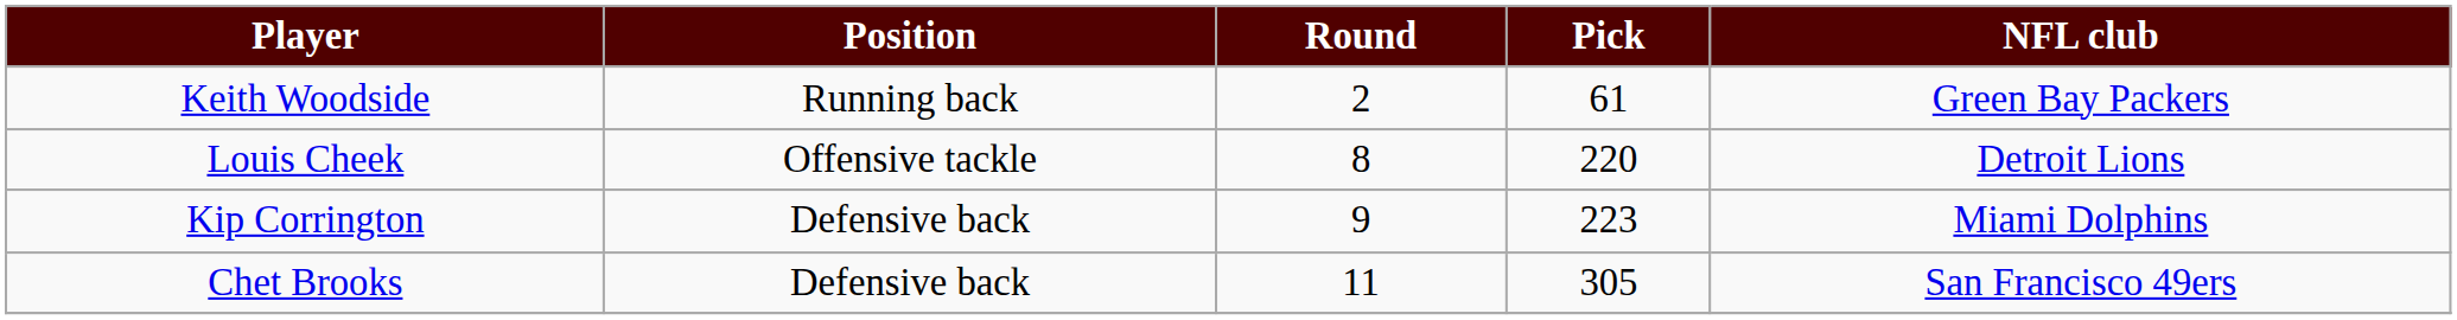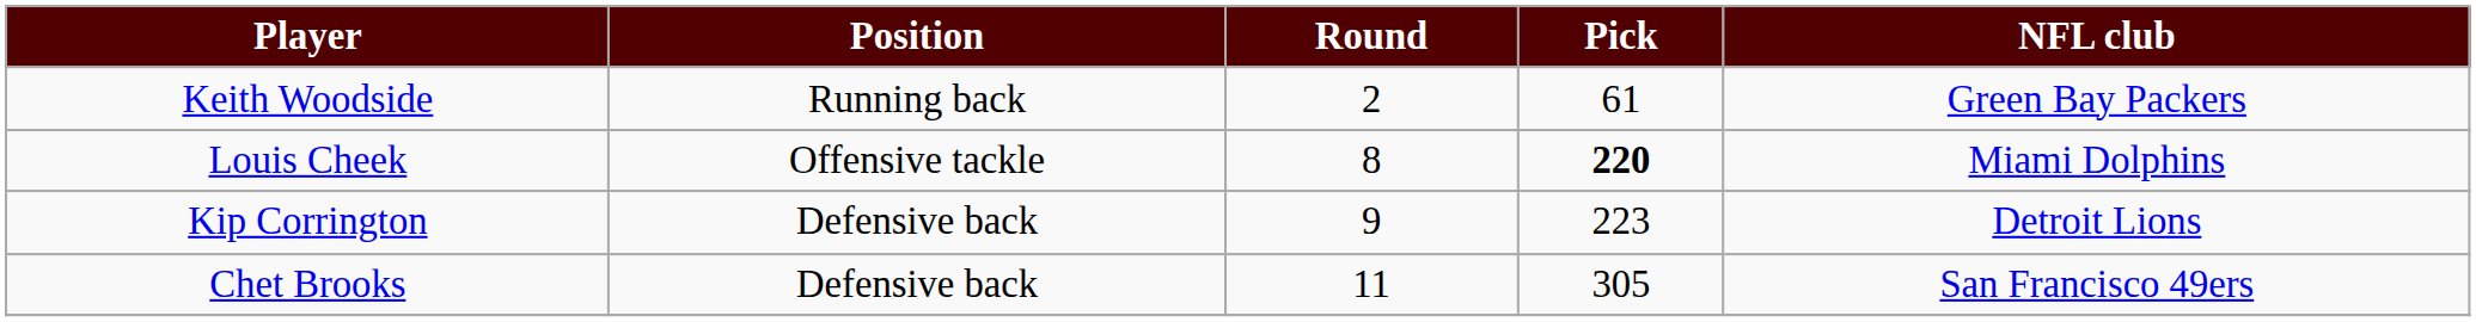Louis Cheek | Pick: normal -> bold
Louis Cheek | NFL club: Detroit Lions -> Miami Dolphins
Kip Corrington | NFL club: Miami Dolphins -> Detroit Lions
